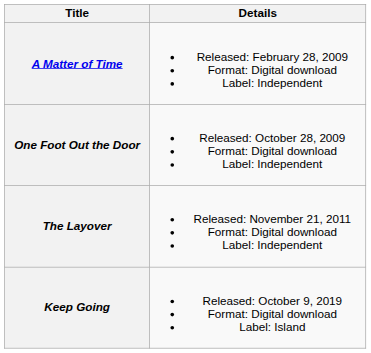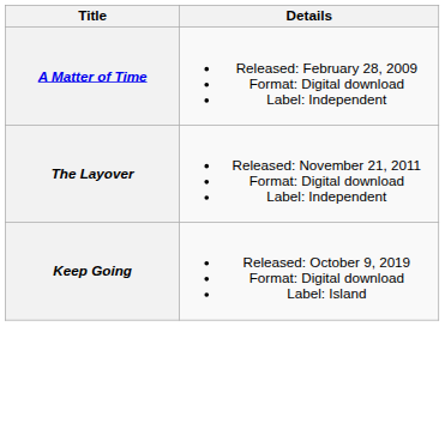- row: One Foot Out the Door | Released: October 28, 2009 Format: Digital download Label: Independent
